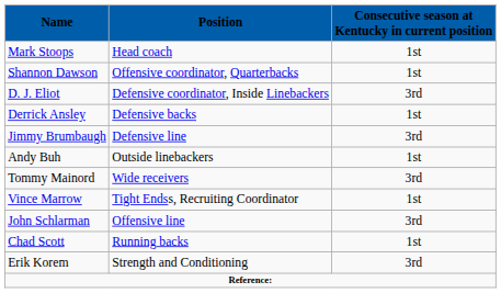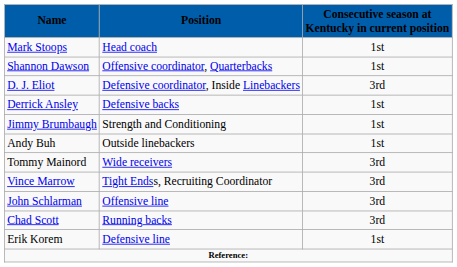Jimmy Brumbaugh | Position: Defensive line -> Strength and Conditioning
Jimmy Brumbaugh | Consecutive season at Kentucky in current position: 3rd -> 1st
Vince Marrow | Consecutive season at Kentucky in current position: 1st -> 3rd
Chad Scott | Consecutive season at Kentucky in current position: 1st -> 3rd
Erik Korem | Position: Strength and Conditioning -> Defensive line
Erik Korem | Consecutive season at Kentucky in current position: 3rd -> 1st
